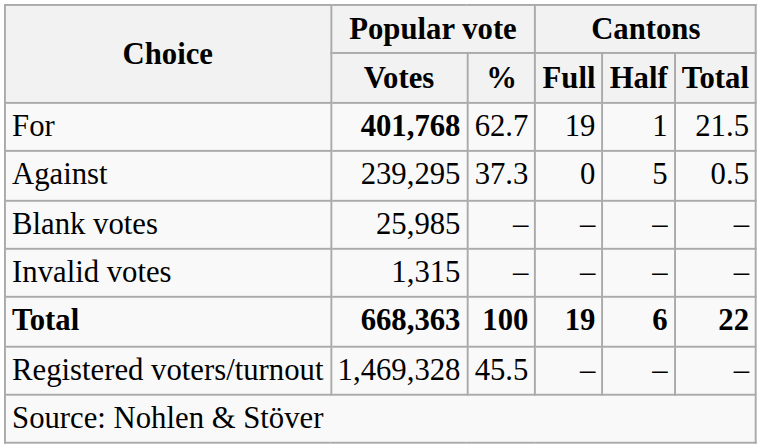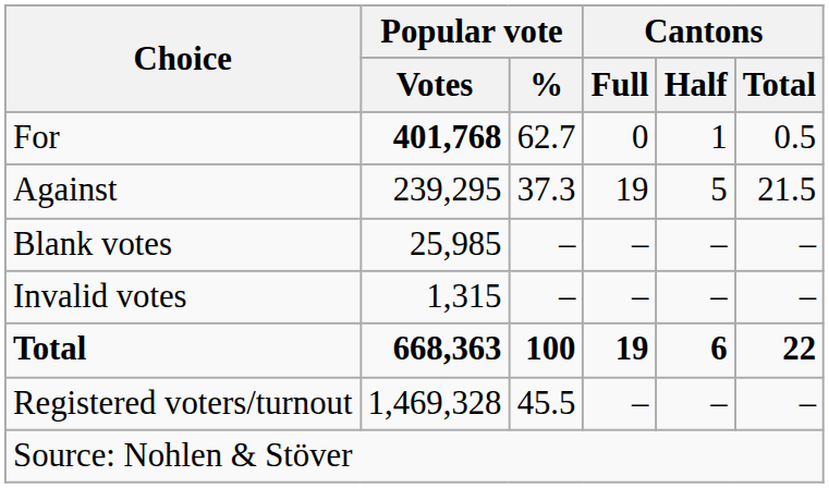For | Cantons / Full: 19 -> 0
For | Cantons / Total: 21.5 -> 0.5
Against | Cantons / Full: 0 -> 19
Against | Cantons / Total: 0.5 -> 21.5
